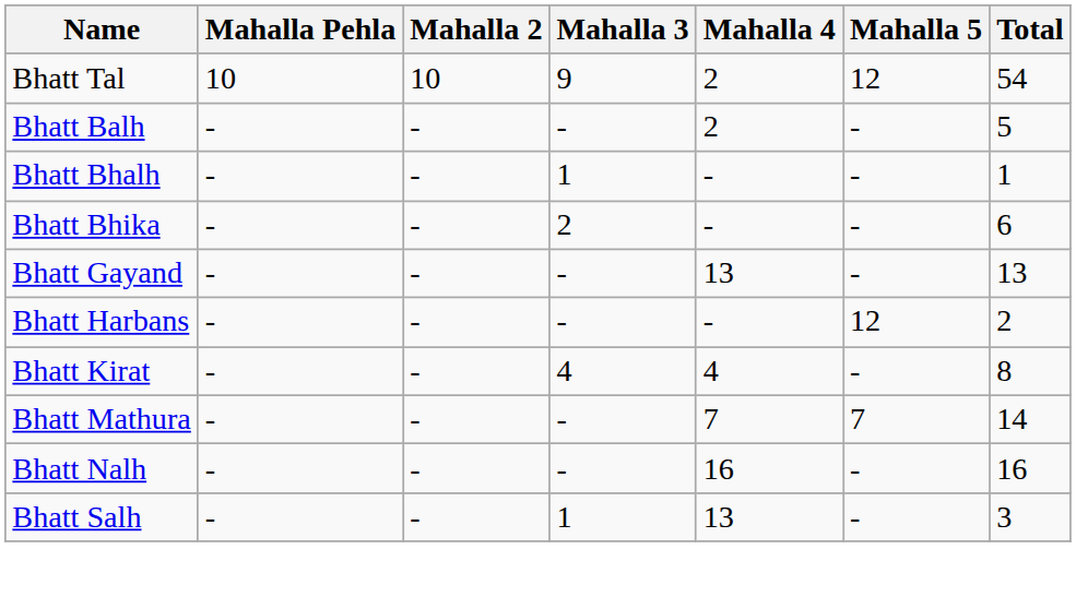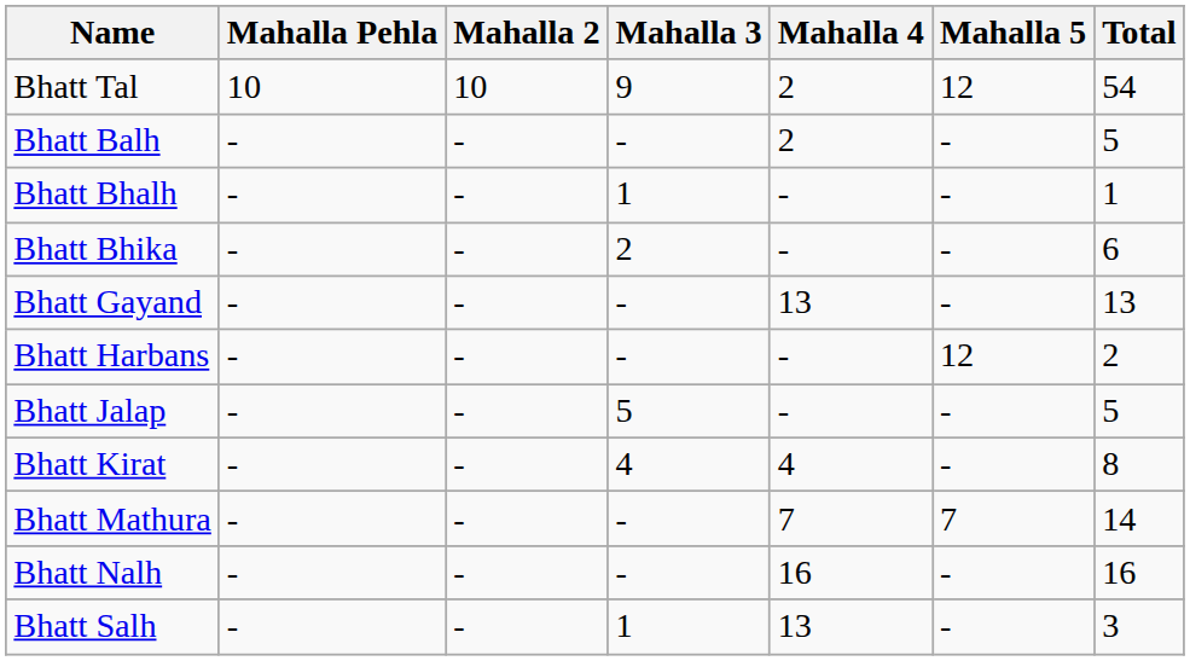+ row: Bhatt Jalap | - | - | 5 | - | - | 5
